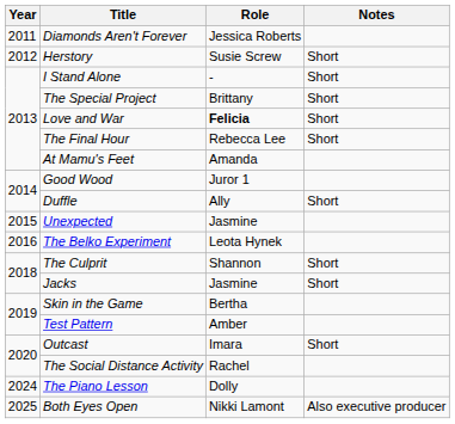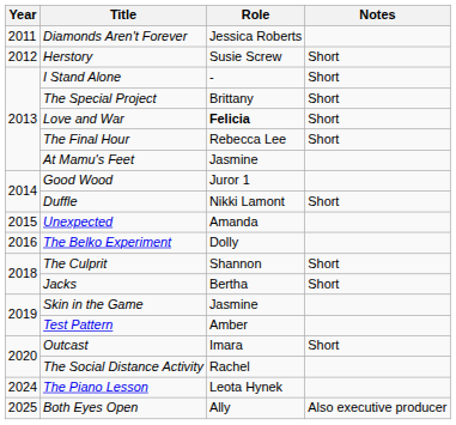At Mamu's Feet | Role: Amanda -> Jasmine
Duffle | Role: Ally -> Nikki Lamont
Unexpected | Role: Jasmine -> Amanda
The Belko Experiment | Role: Leota Hynek -> Dolly
Jacks | Role: Jasmine -> Bertha
Skin in the Game | Role: Bertha -> Jasmine
The Piano Lesson | Role: Dolly -> Leota Hynek
Both Eyes Open | Role: Nikki Lamont -> Ally
